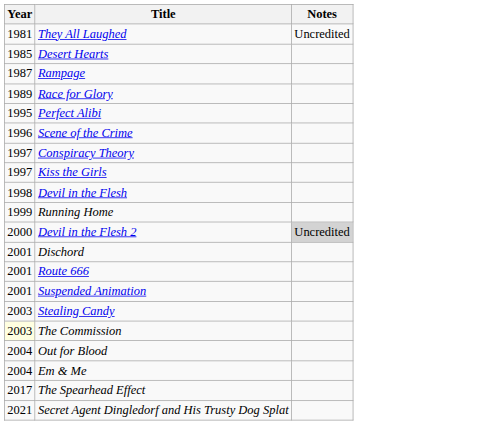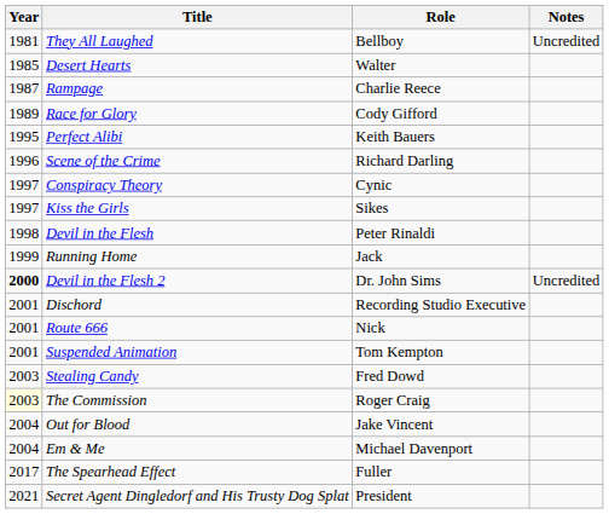+ column: Role | Bellboy | Walter | Charlie Reece | Cody Gifford | Keith Bauers | Richard Darling | Cynic | Sikes | Peter Rinaldi | Jack | Dr. John Sims | Recording Studio Executive | Nick | Tom Kempton | Fred Dowd | Roger Craig | Jake Vincent | Michael Davenport | Fuller | President
Devil in the Flesh 2 | Year: normal -> bold
Devil in the Flesh 2 | Notes: lightgrey background -> no background
